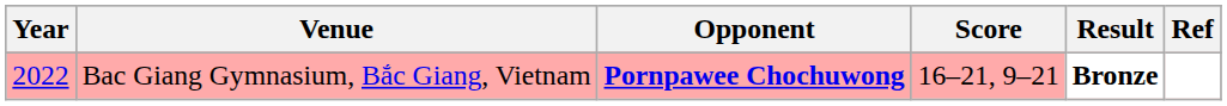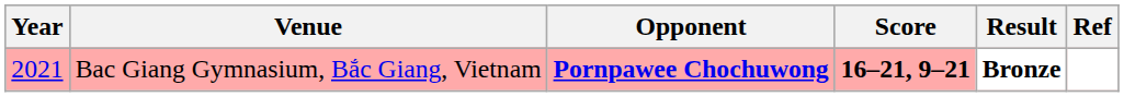Bac Giang Gymnasium, Bắc Giang, Vietnam | Year: 2022 -> 2021
Bac Giang Gymnasium, Bắc Giang, Vietnam | Score: normal -> bold
